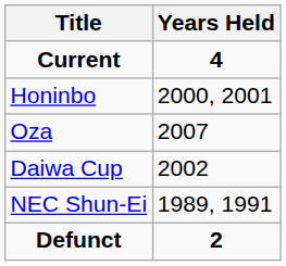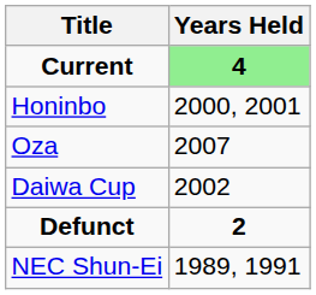Current | Years Held: no background -> lightgreen background
rows swapped: Defunct <-> NEC Shun-Ei
